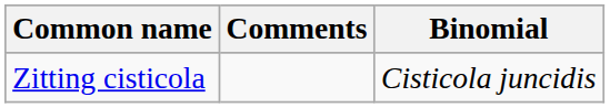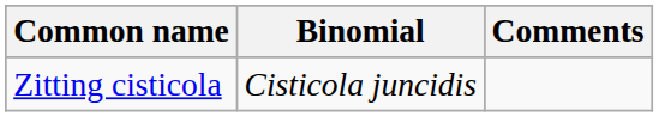columns swapped: Binomial <-> Comments
